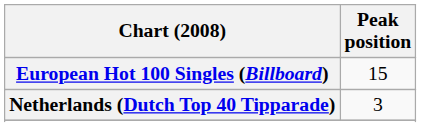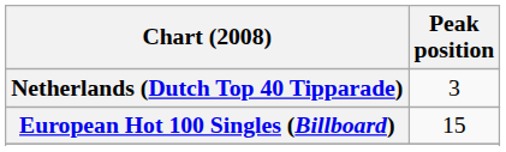rows swapped: European Hot 100 Singles (Billboard) <-> Netherlands (Dutch Top 40 Tipparade)
